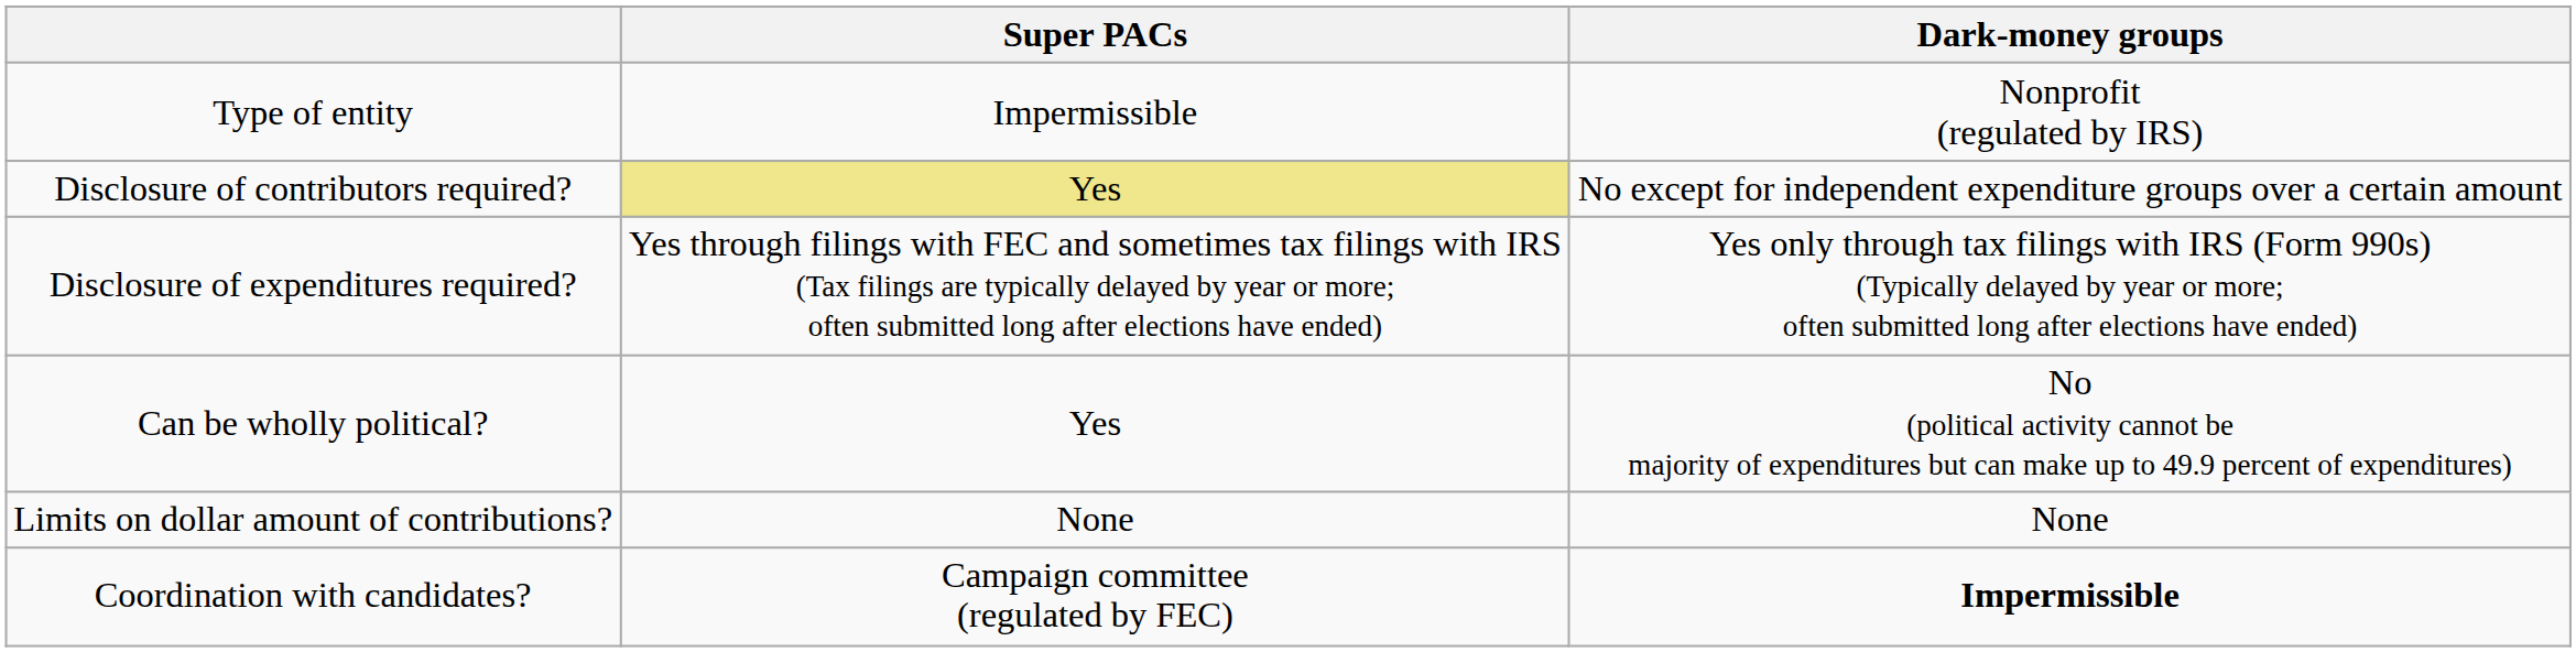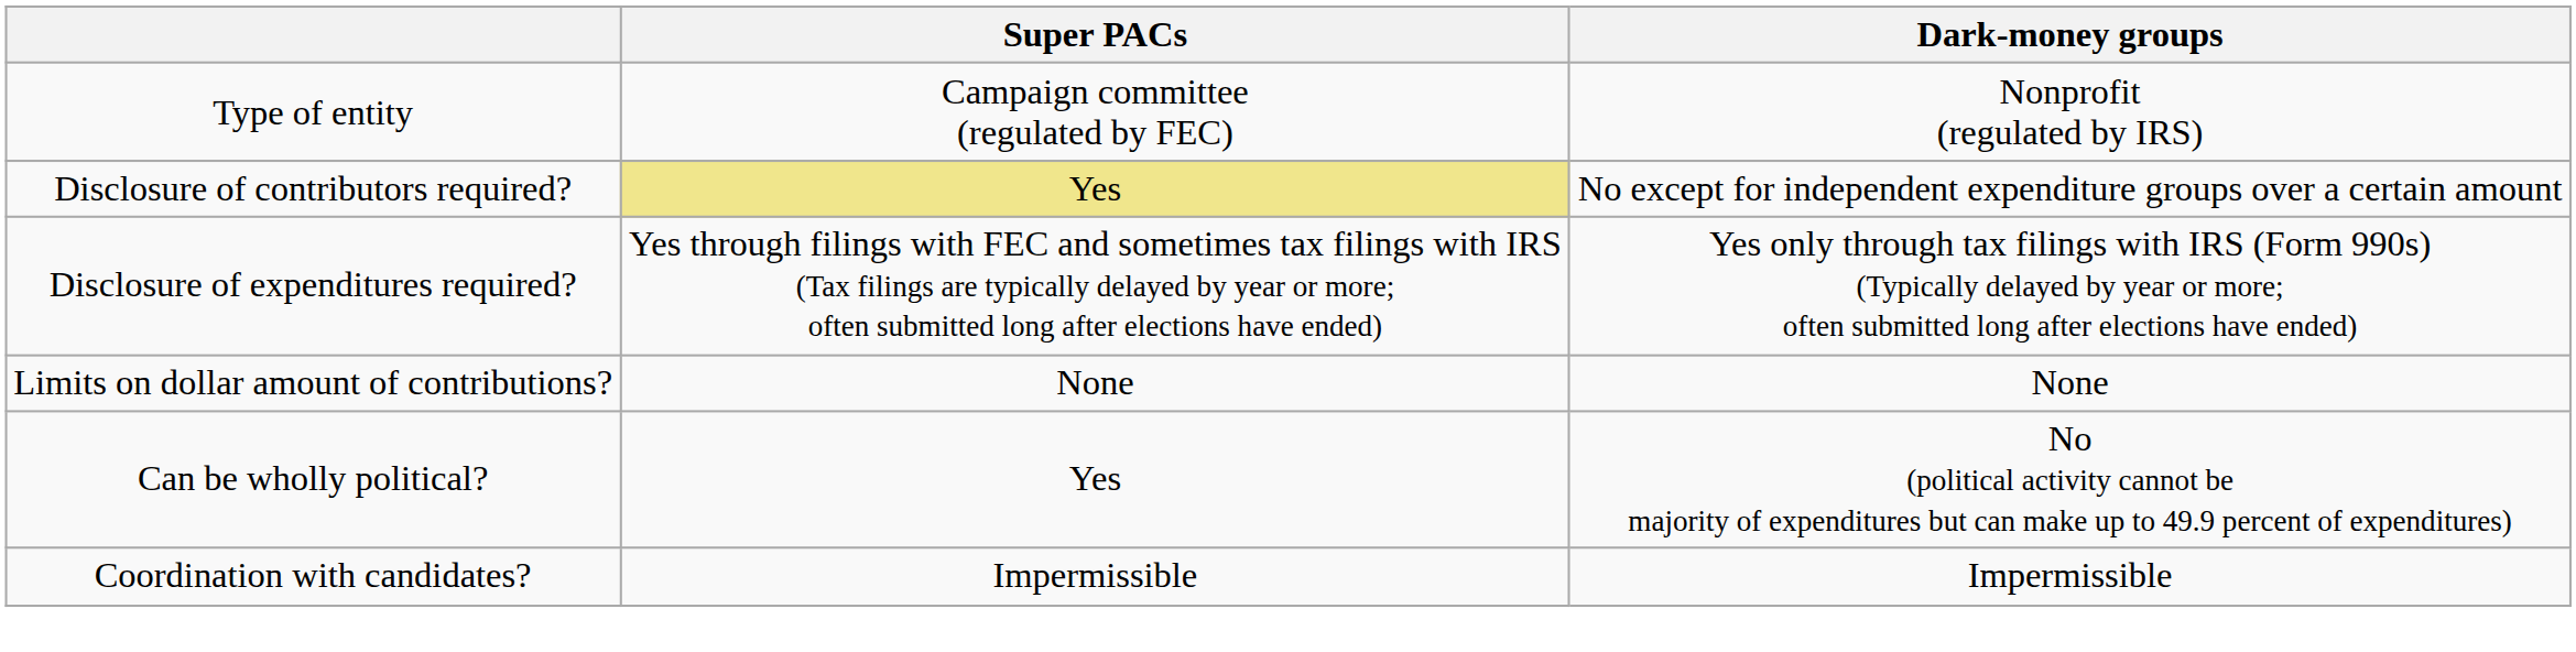Type of entity | Super PACs: Impermissible -> Campaign committee (regulated by FEC)
rows swapped: Limits on dollar amount of contributions? <-> Can be wholly political?
Coordination with candidates? | Super PACs: Campaign committee (regulated by FEC) -> Impermissible
Coordination with candidates? | Dark-money groups: bold -> normal
